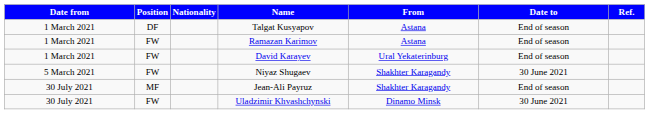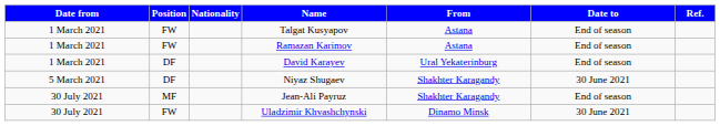Talgat Kusyapov | Position: DF -> FW
David Karayev | Position: FW -> DF
Niyaz Shugaev | Position: FW -> DF
